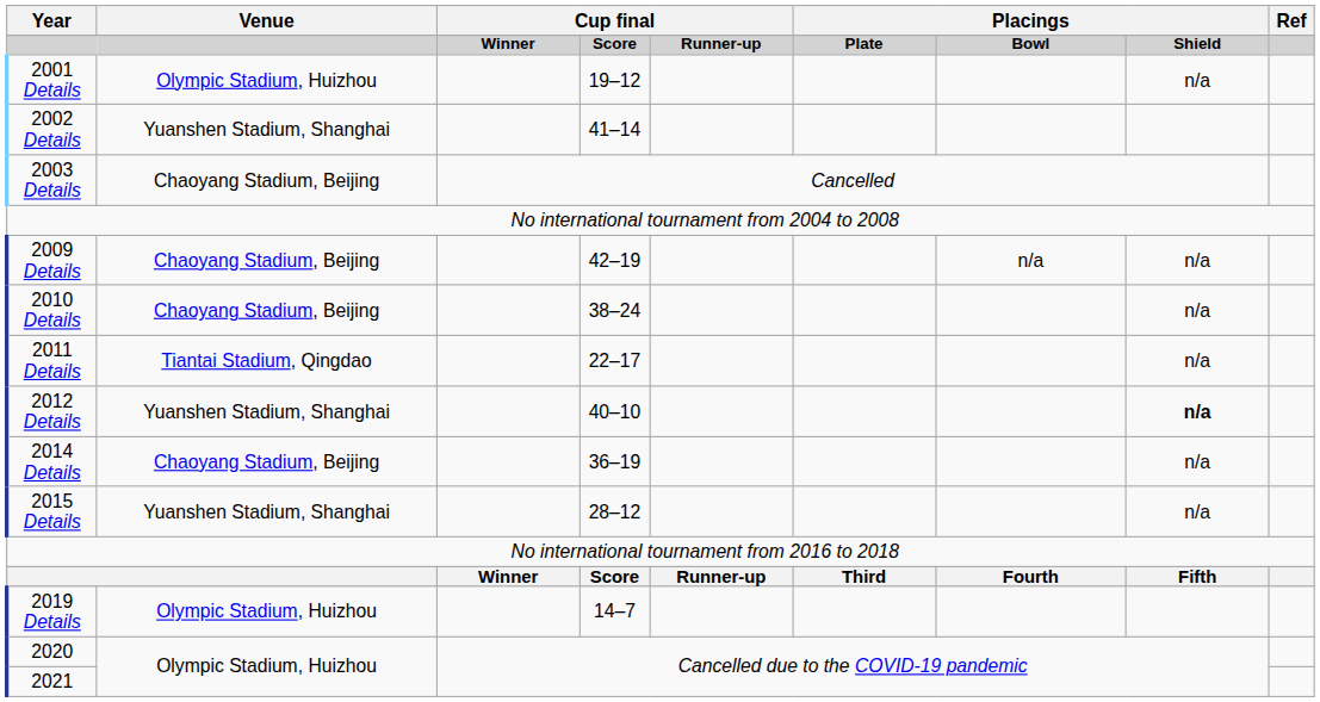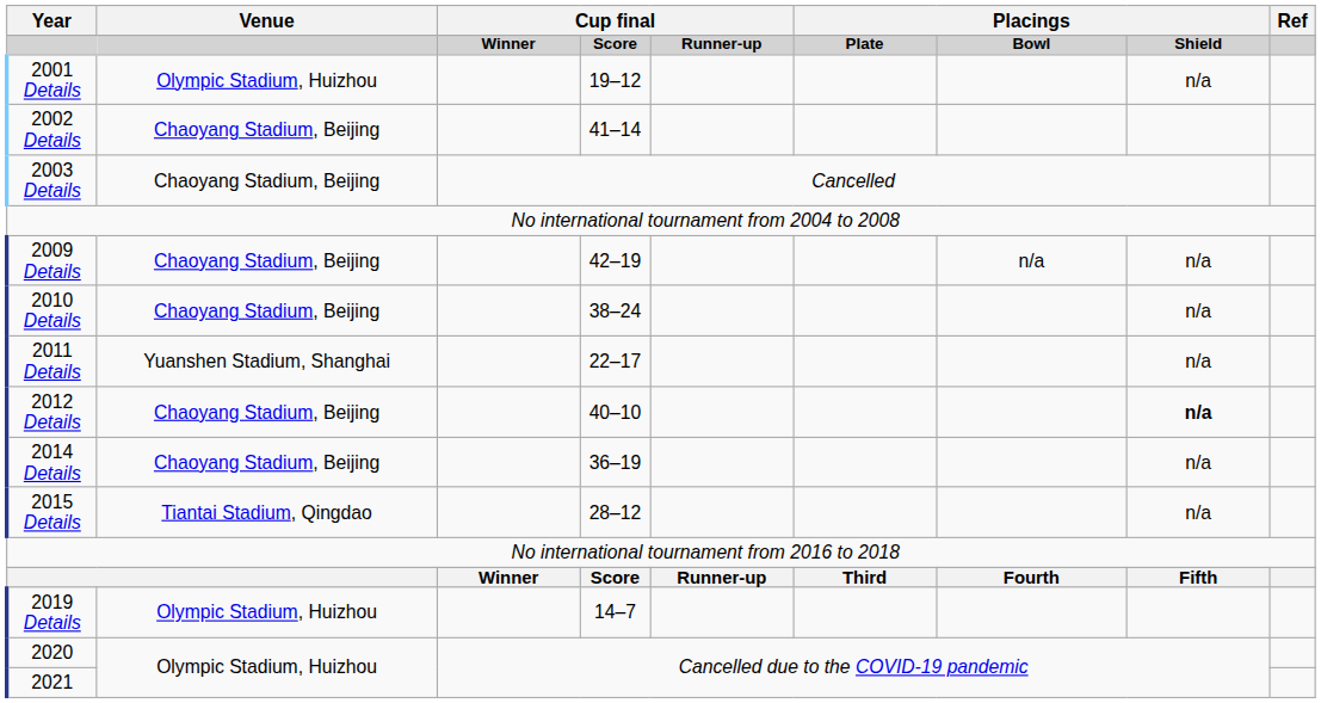41–14 | Venue: Yuanshen Stadium, Shanghai -> Chaoyang Stadium, Beijing
22–17 | Venue: Tiantai Stadium, Qingdao -> Yuanshen Stadium, Shanghai
40–10 | Venue: Yuanshen Stadium, Shanghai -> Chaoyang Stadium, Beijing
28–12 | Venue: Yuanshen Stadium, Shanghai -> Tiantai Stadium, Qingdao
